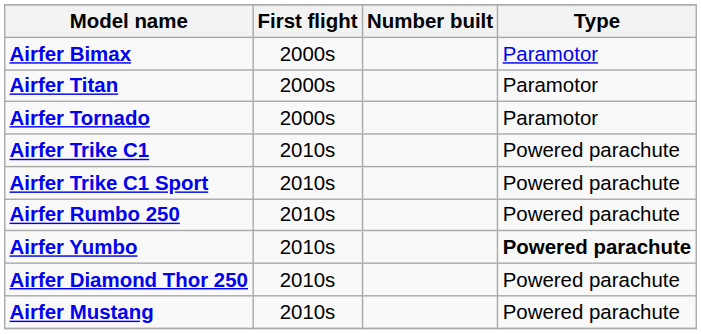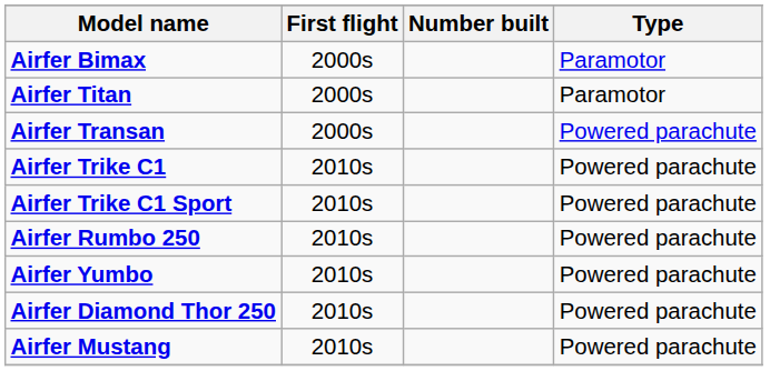- row: Airfer Tornado | 2000s | Paramotor
+ row: Airfer Transan | 2000s | Powered parachute
Airfer Yumbo | Type: bold -> normal
